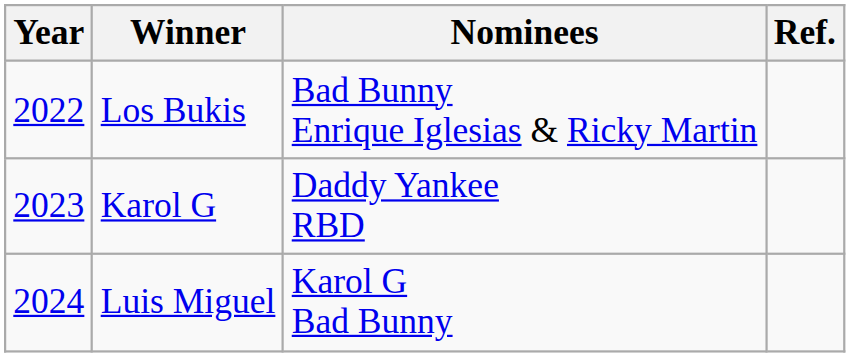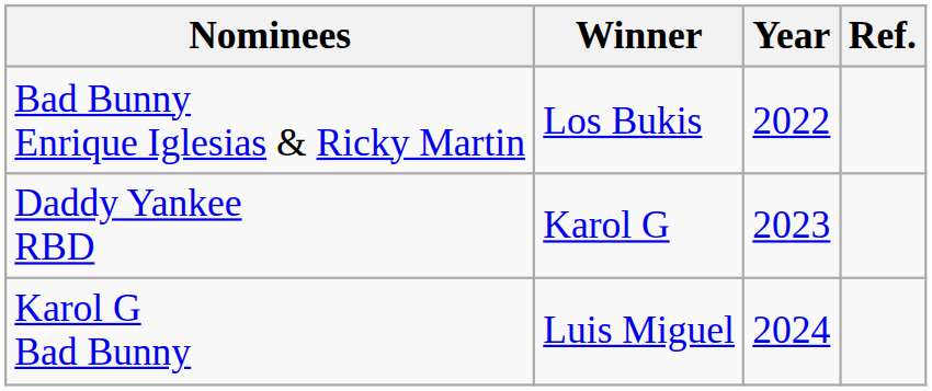columns swapped: Year <-> Nominees
